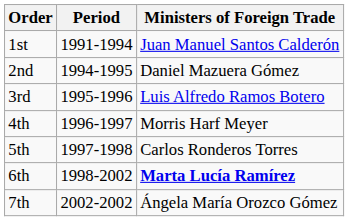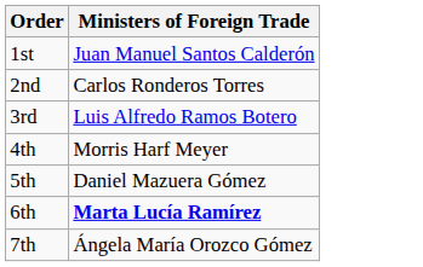- column: Period | 1991-1994 | 1994-1995 | 1995-1996 | 1996-1997 | 1997-1998 | 1998-2002 | 2002-2002
2nd | Ministers of Foreign Trade: Daniel Mazuera Gómez -> Carlos Ronderos Torres
5th | Ministers of Foreign Trade: Carlos Ronderos Torres -> Daniel Mazuera Gómez
